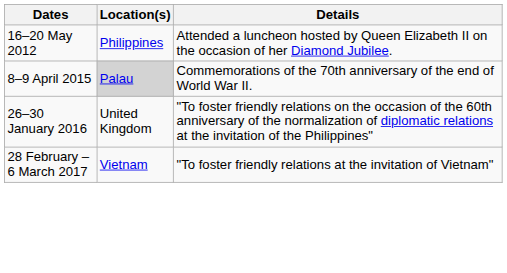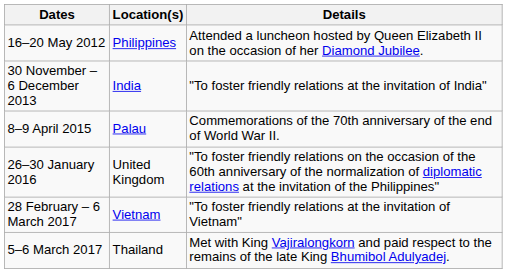+ row: 30 November – 6 December 2013 | India | "To foster friendly relations at the invitation of India"
8–9 April 2015 | Location(s): lightgrey background -> no background
+ row: 5–6 March 2017 | Thailand | Met with King Vajiralongkorn and paid respect to the remains of the late King Bhumibol Adulyadej.
